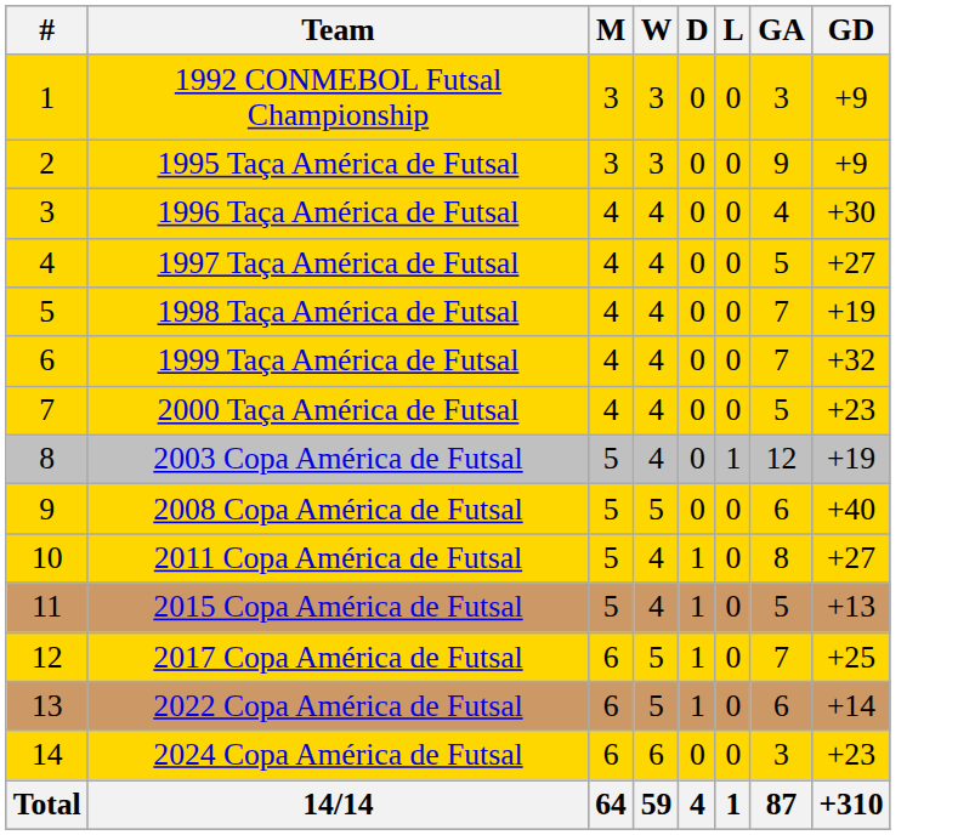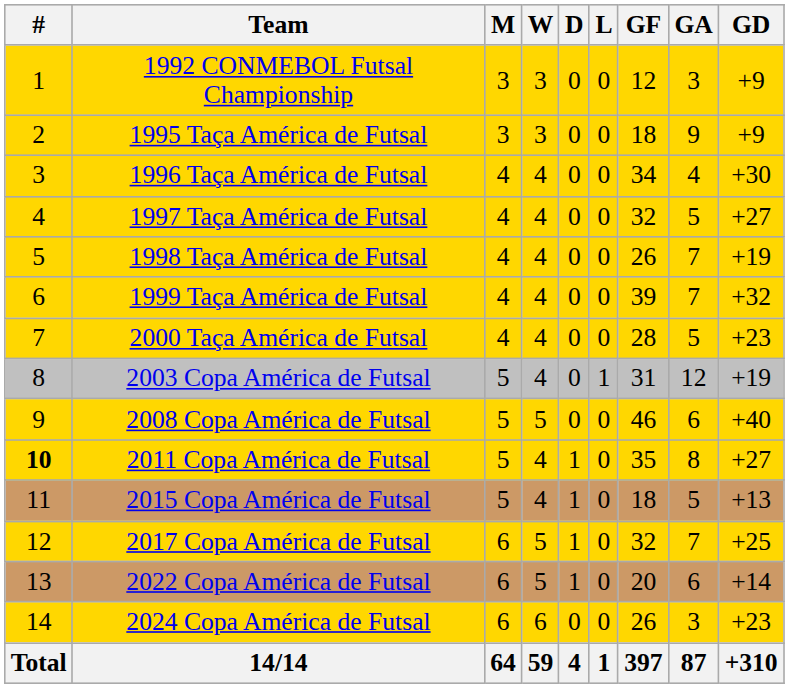+ column: GF | 12 | 18 | 34 | 32 | 26 | 39 | 28 | 31 | 46 | 35 | 18 | 32 | 20 | 26 | 397
2011 Copa América de Futsal | #: normal -> bold
